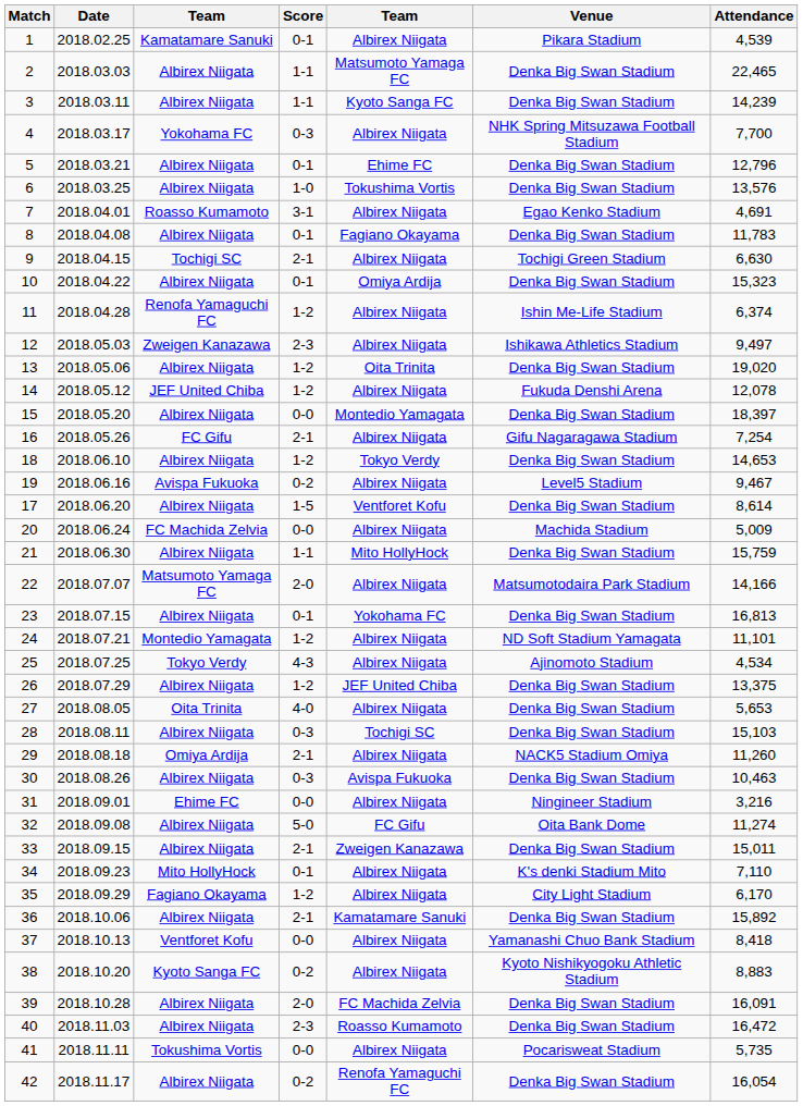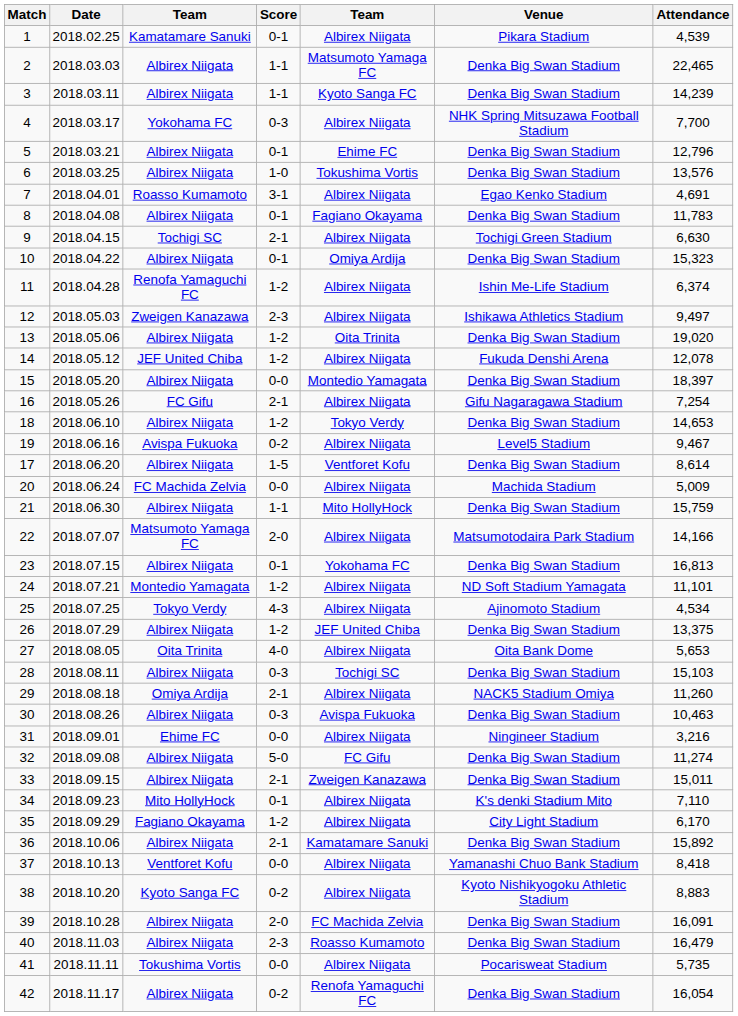27 | Venue: Denka Big Swan Stadium -> Oita Bank Dome
32 | Venue: Oita Bank Dome -> Denka Big Swan Stadium
40 | Attendance: 16,472 -> 16,479
